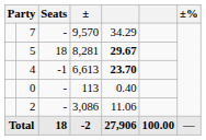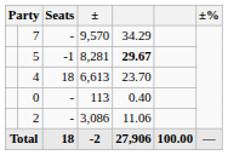5 | Seats: 18 -> -1
4 | Seats: -1 -> 18
4 | column 5: bold -> normal
